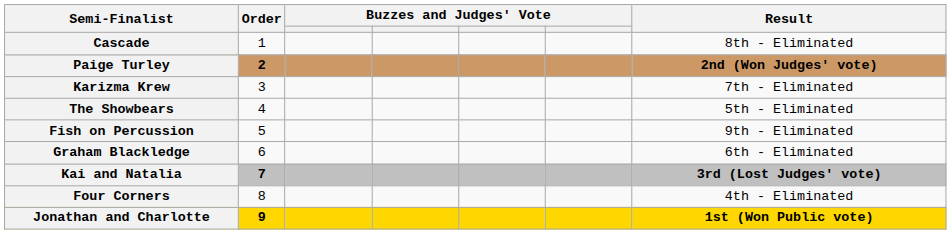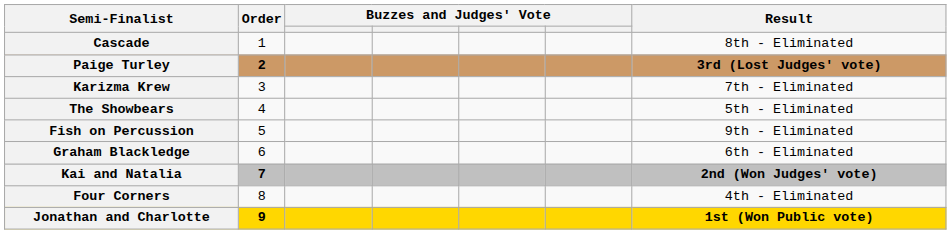Paige Turley | Result: 2nd (Won Judges' vote) -> 3rd (Lost Judges' vote)
Kai and Natalia | Result: 3rd (Lost Judges' vote) -> 2nd (Won Judges' vote)
